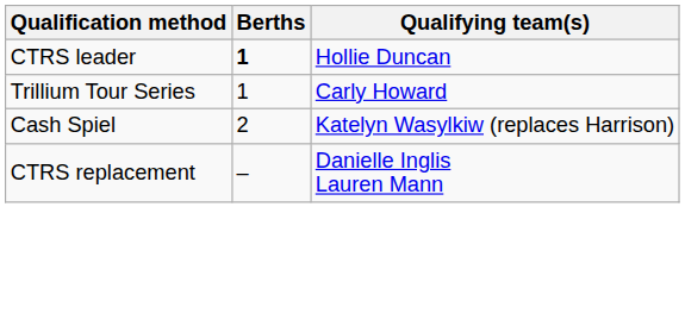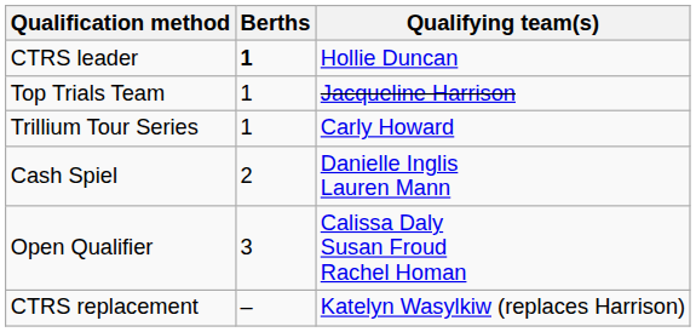+ row: Top Trials Team | 1 | Jacqueline Harrison
Cash Spiel | Qualifying team(s): Katelyn Wasylkiw (replaces Harrison) -> Danielle Inglis Lauren Mann
+ row: Open Qualifier | 3 | Calissa Daly Susan Froud Rachel Homan
CTRS replacement | Qualifying team(s): Danielle Inglis Lauren Mann -> Katelyn Wasylkiw (replaces Harrison)
